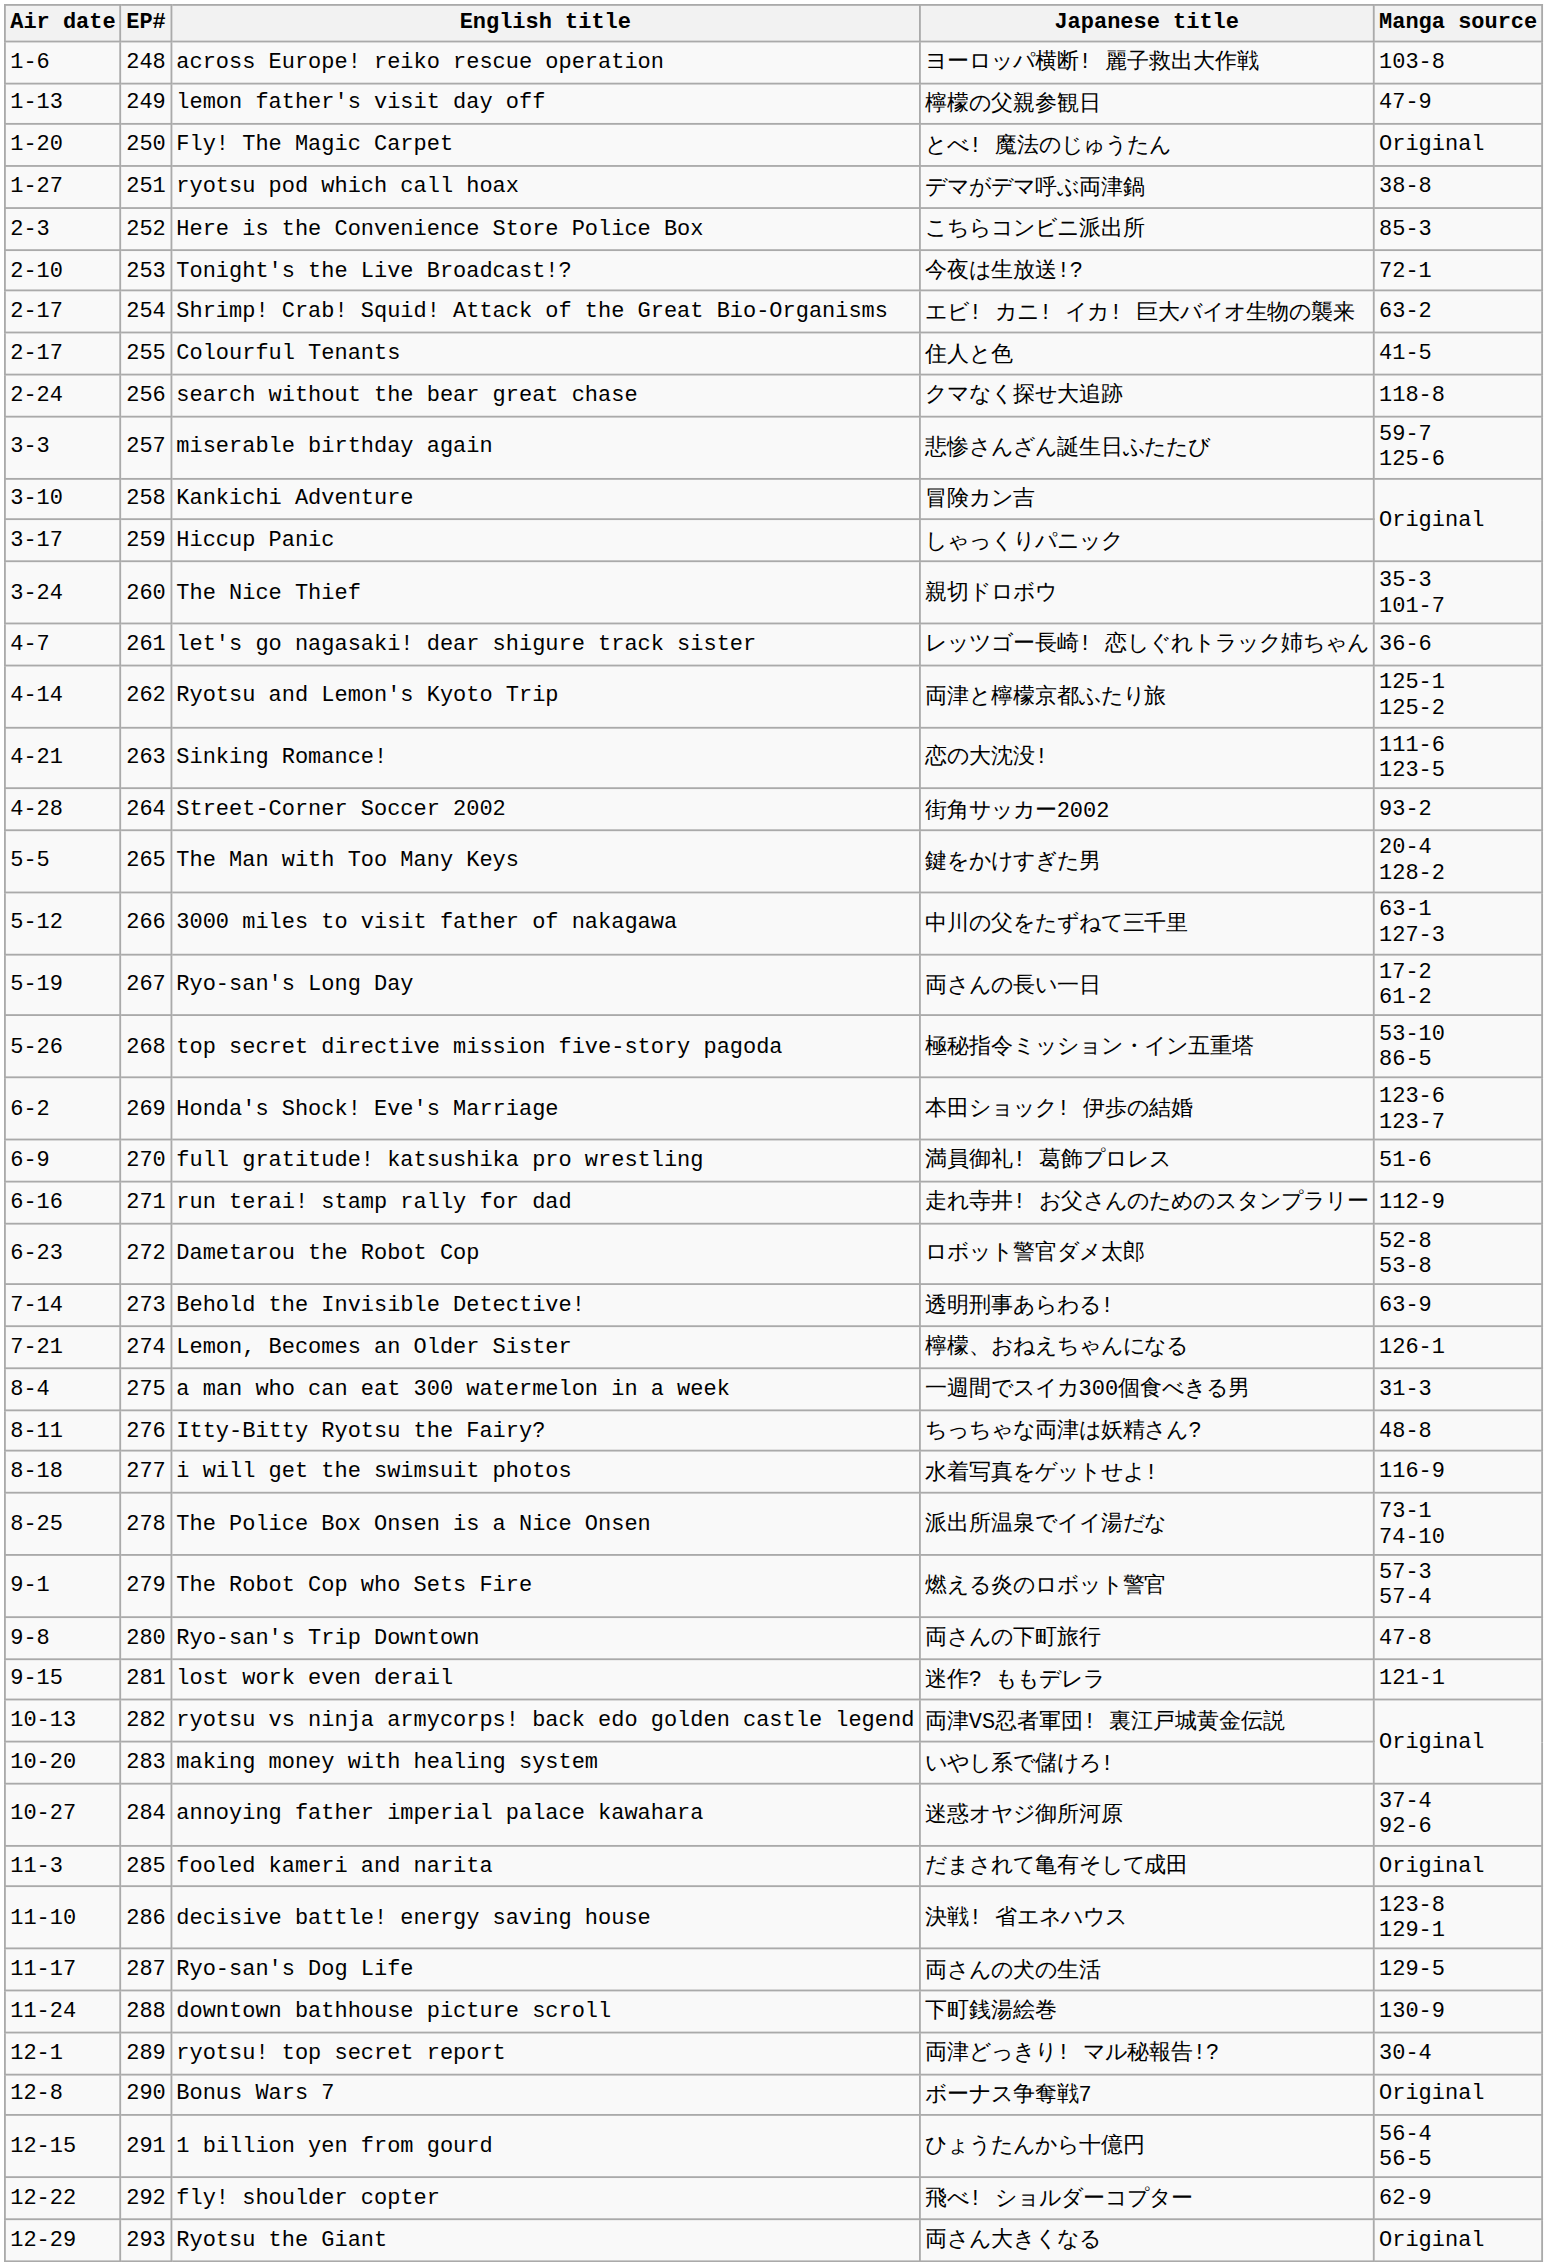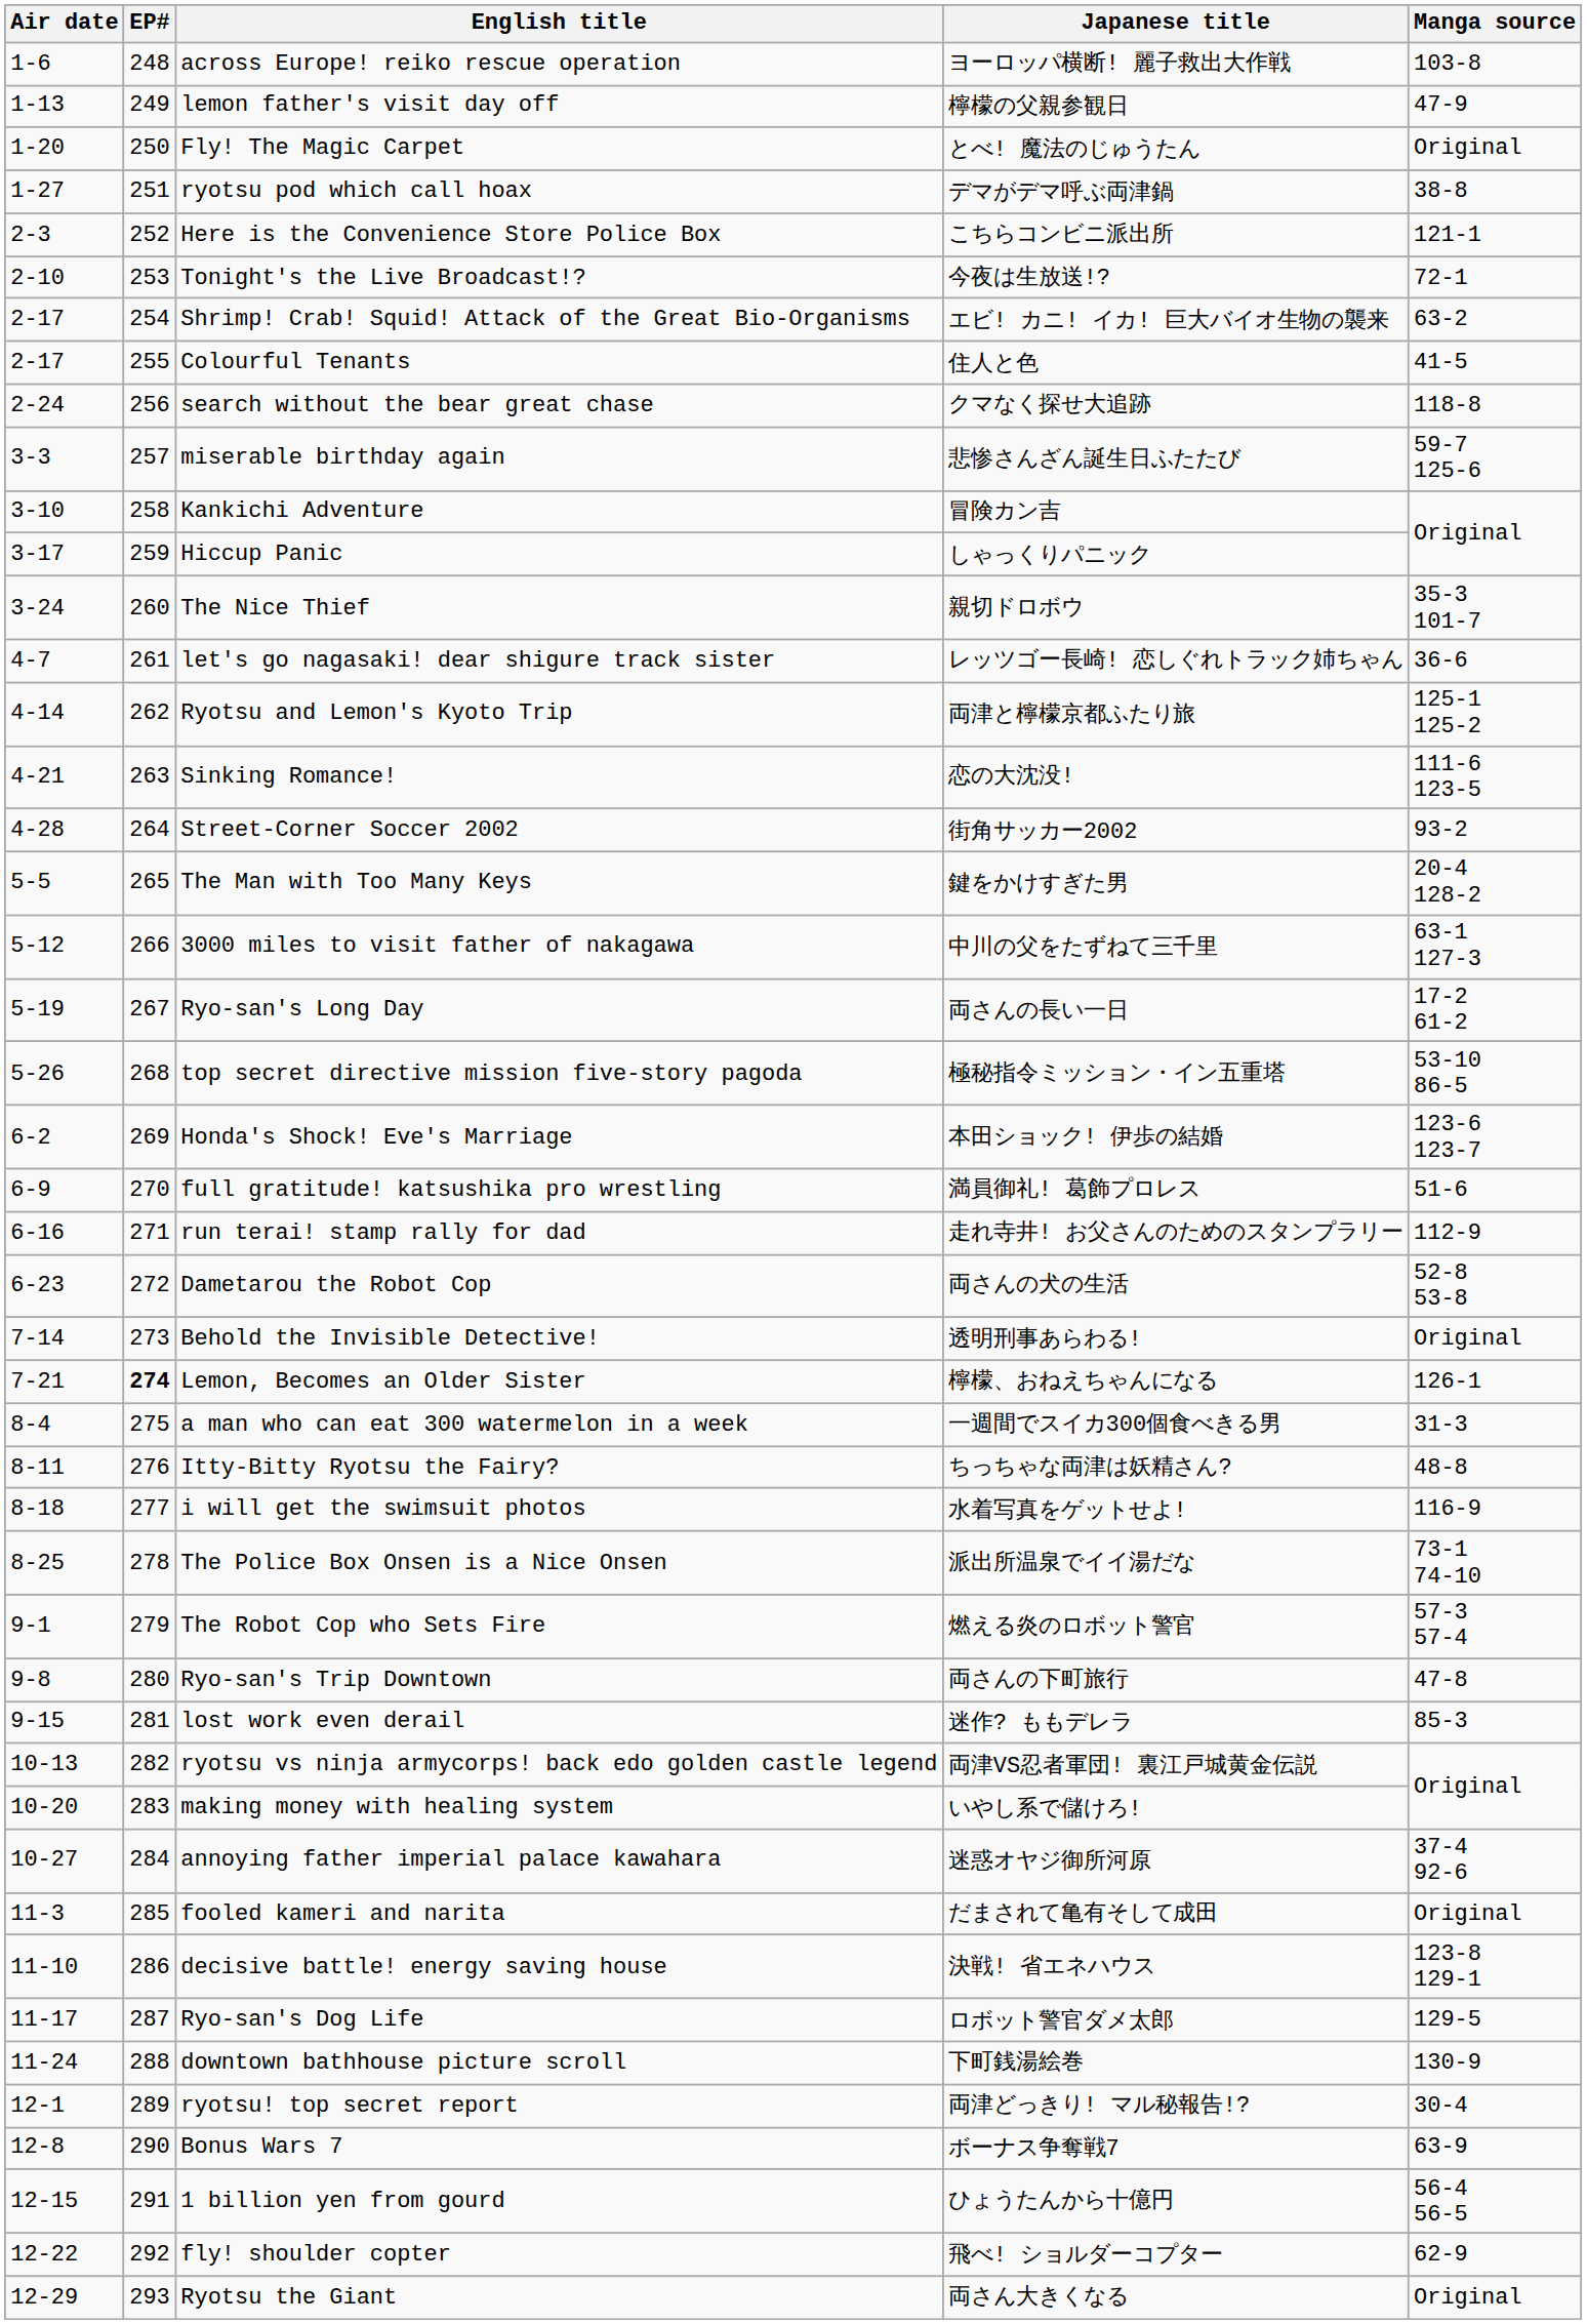Here is the Convenience Store Police Box | Manga source: 85-3 -> 121-1
Dametarou the Robot Cop | Japanese title: ロボット警官ダメ太郎 -> 両さんの犬の生活
Behold the Invisible Detective! | Manga source: 63-9 -> Original
Lemon, Becomes an Older Sister | EP#: normal -> bold
lost work even derail | Manga source: 121-1 -> 85-3
Ryo-san's Dog Life | Japanese title: 両さんの犬の生活 -> ロボット警官ダメ太郎
Bonus Wars 7 | Manga source: Original -> 63-9
